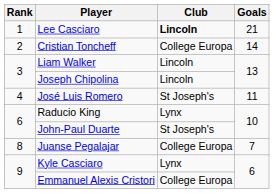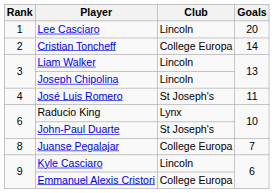Lee Casciaro | Club: bold -> normal
Lee Casciaro | Goals: 21 -> 20
Kyle Casciaro | Club: Lynx -> Lincoln
